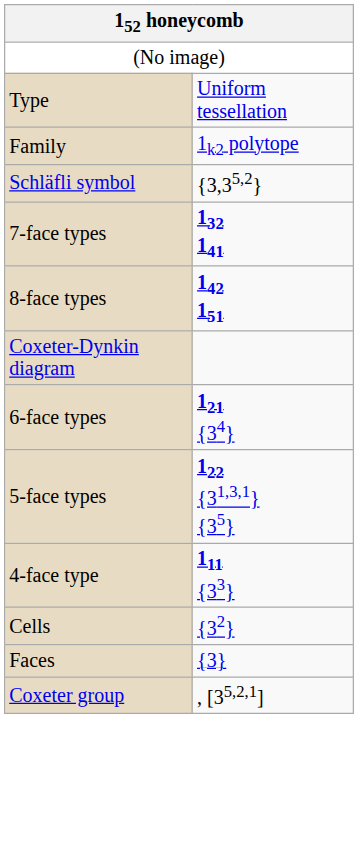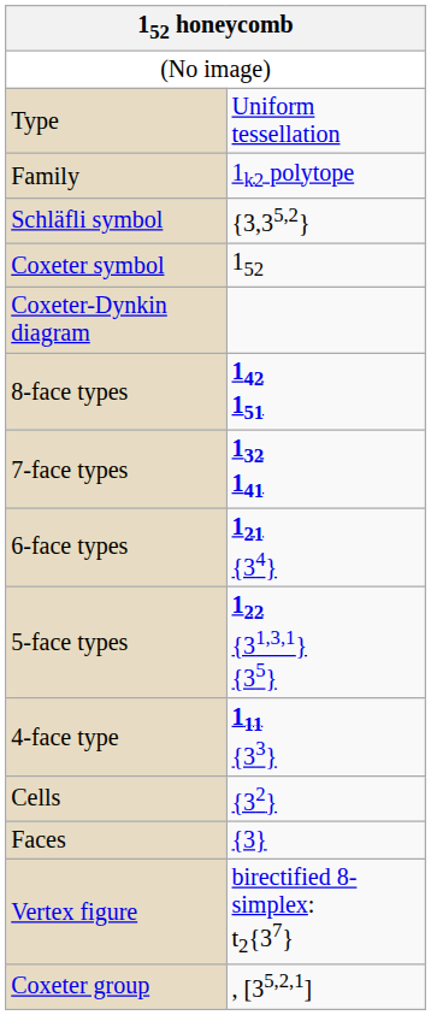+ row: Coxeter symbol | 152
rows swapped: Coxeter-Dynkin diagram <-> 7-face types
+ row: Vertex figure | birectified 8-simplex: t2{37}
